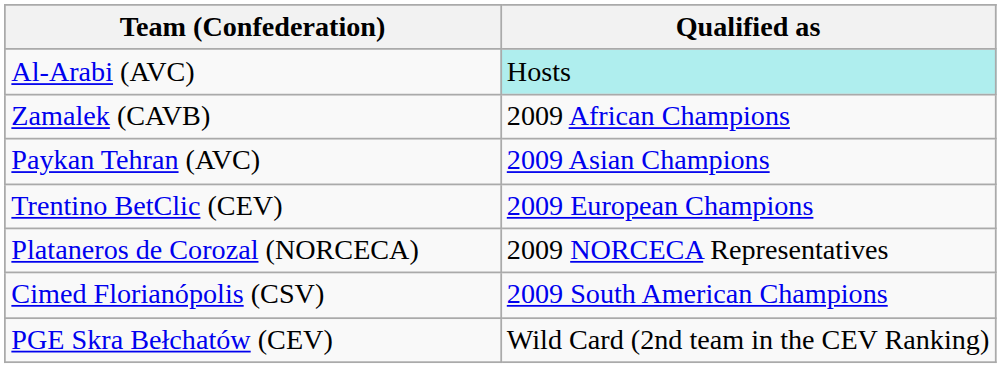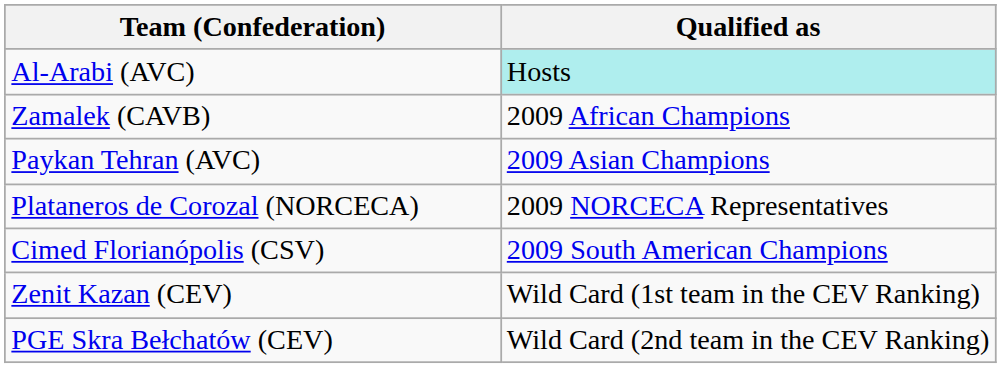- row: Trentino BetClic (CEV) | 2009 European Champions
+ row: Zenit Kazan (CEV) | Wild Card (1st team in the CEV Ranking)
